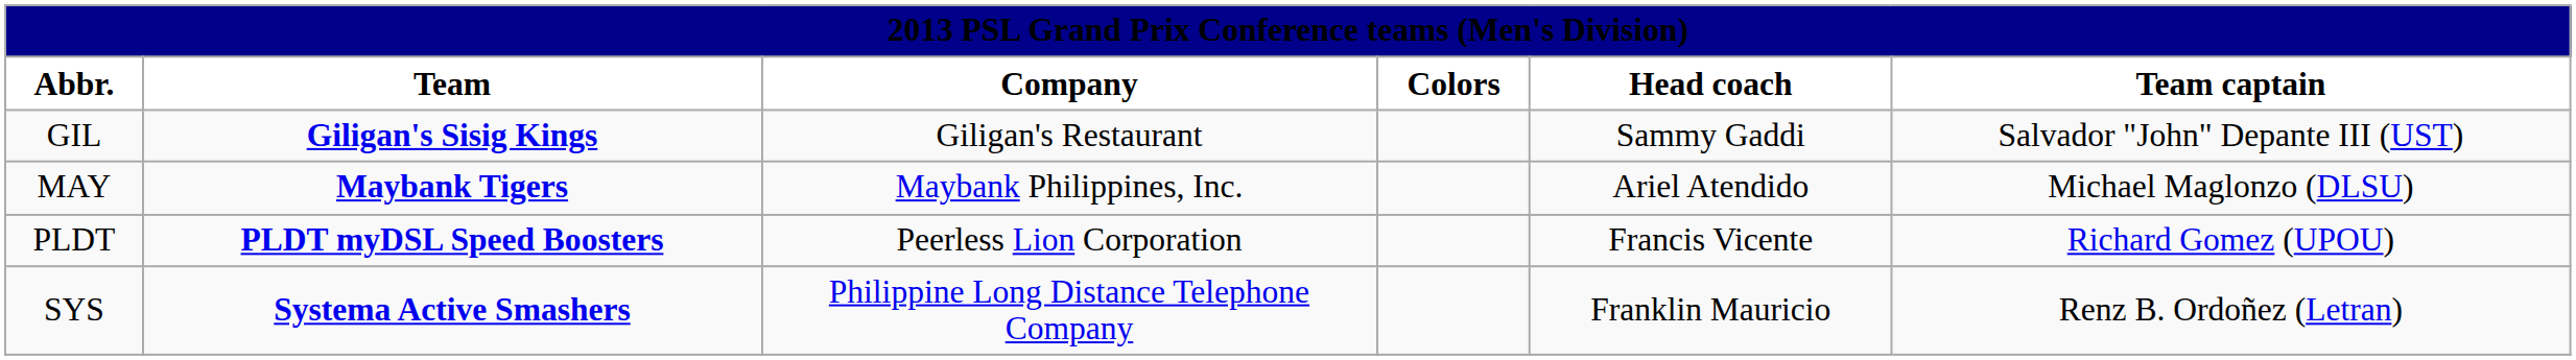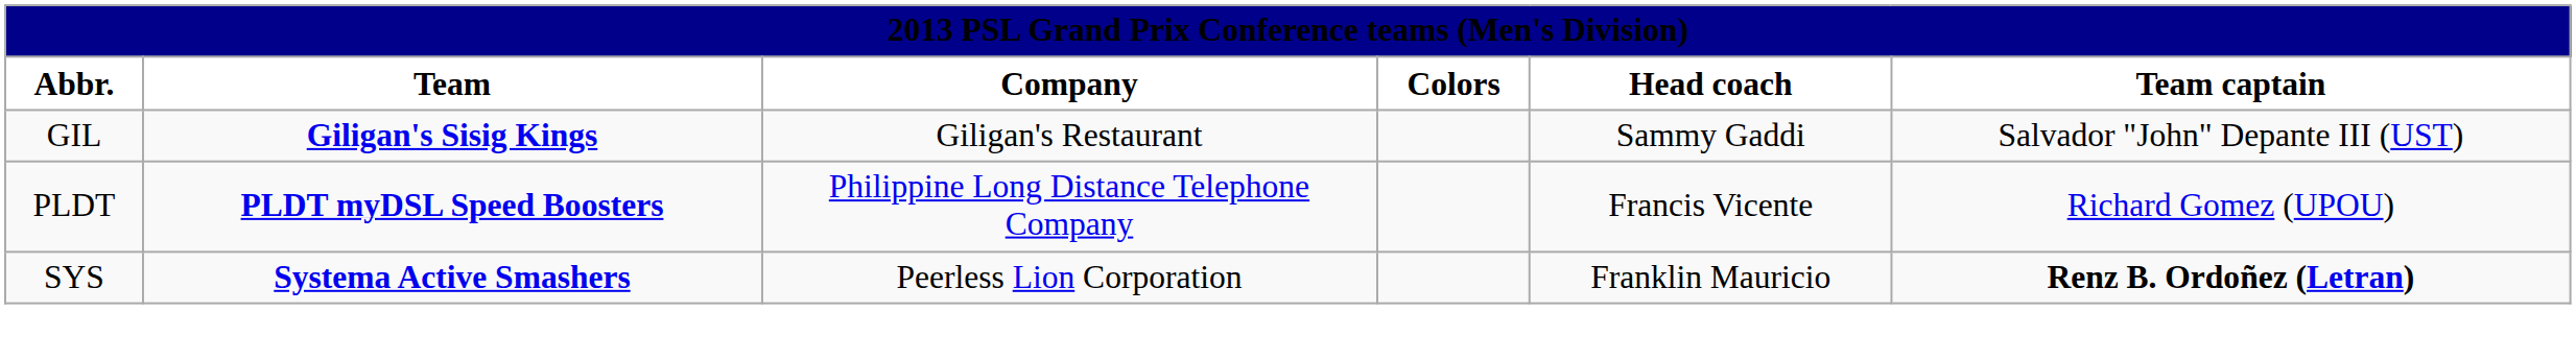- row: MAY | Maybank Tigers | Maybank Philippines, Inc. | Ariel Atendido | Michael Maglonzo (DLSU)
PLDT | Company: Peerless Lion Corporation -> Philippine Long Distance Telephone Company
SYS | Company: Philippine Long Distance Telephone Company -> Peerless Lion Corporation
SYS | Team captain: normal -> bold
